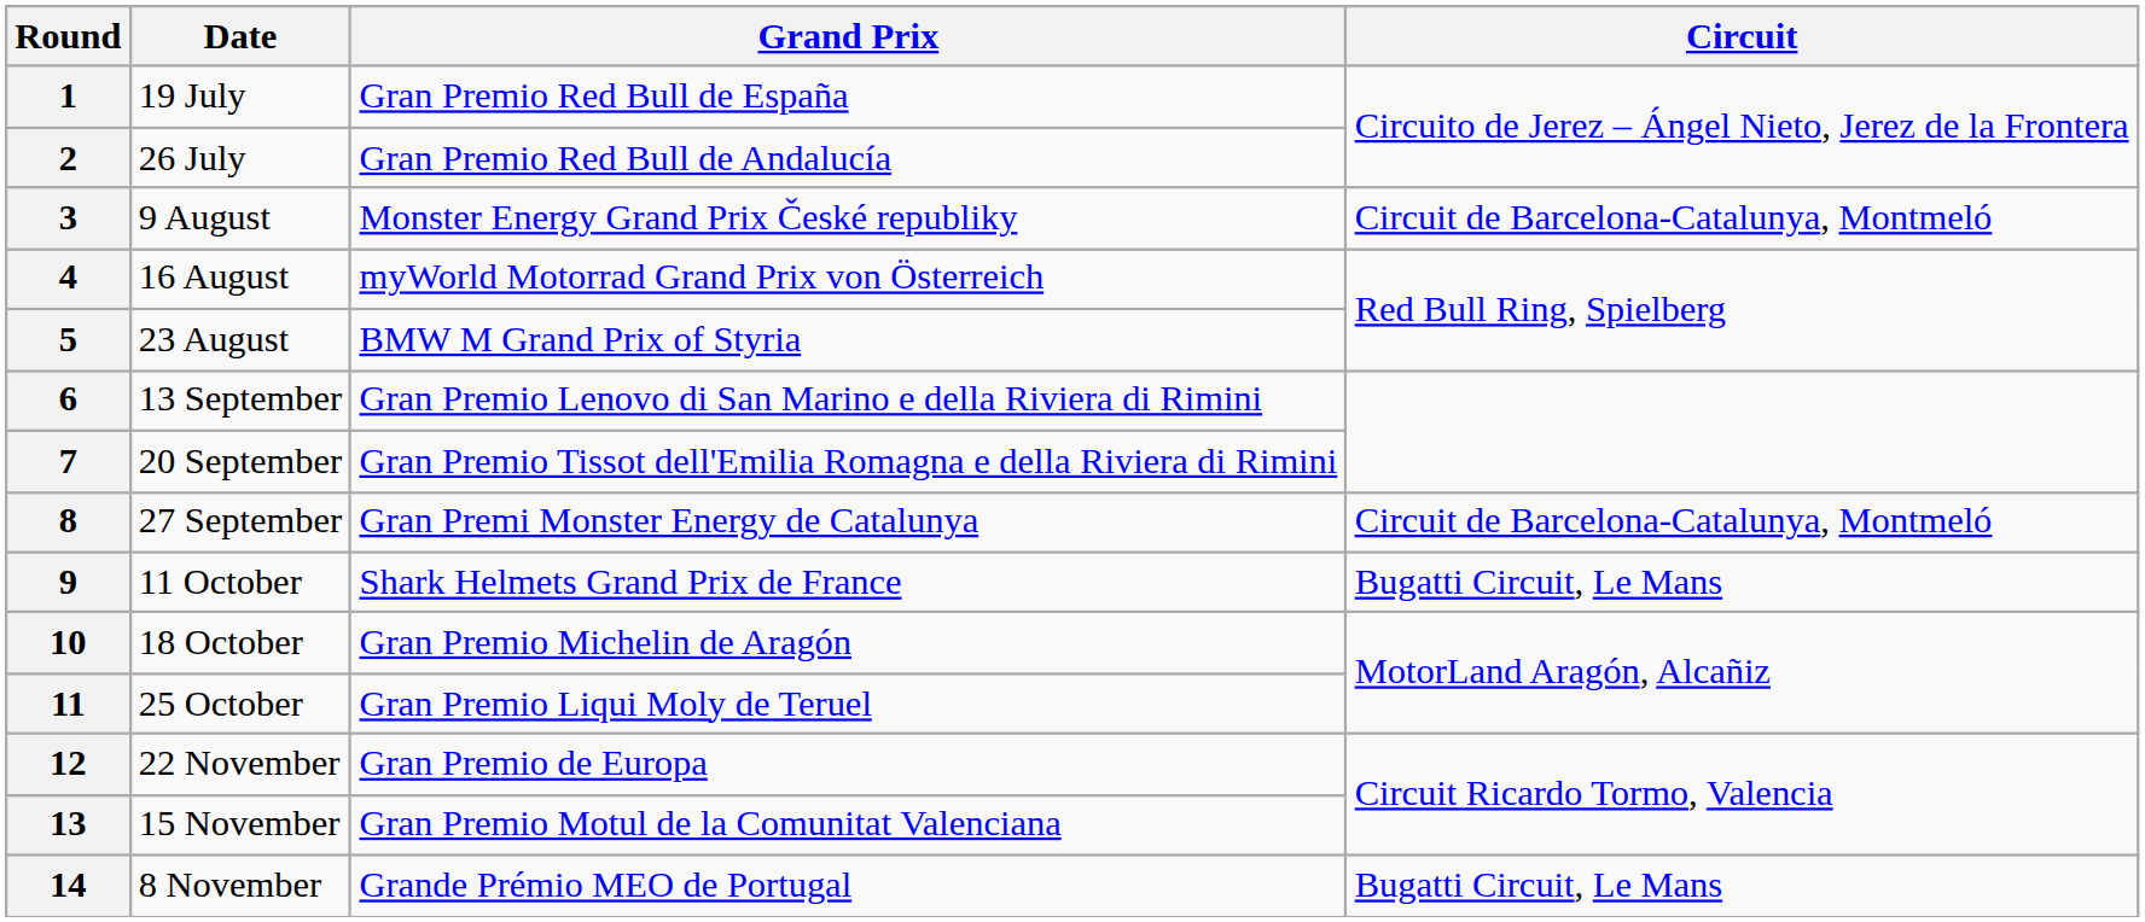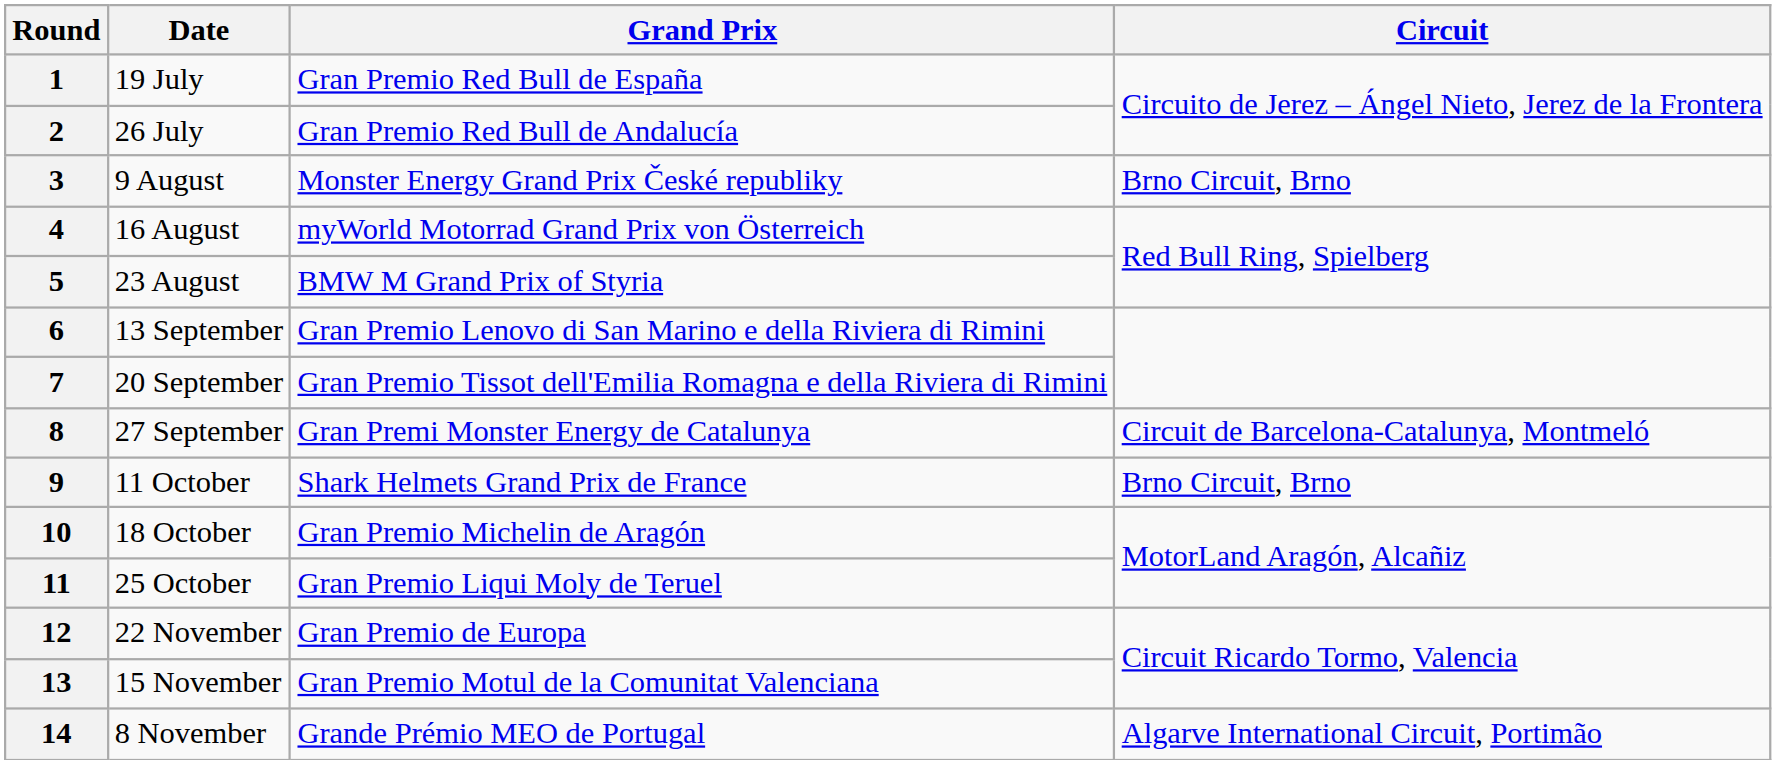3 | Circuit: Circuit de Barcelona-Catalunya, Montmeló -> Brno Circuit, Brno
9 | Circuit: Bugatti Circuit, Le Mans -> Brno Circuit, Brno
14 | Circuit: Bugatti Circuit, Le Mans -> Algarve International Circuit, Portimão
